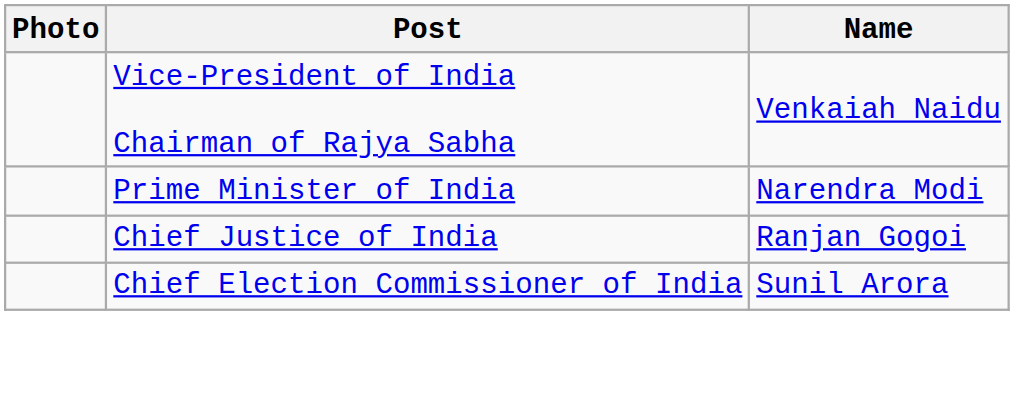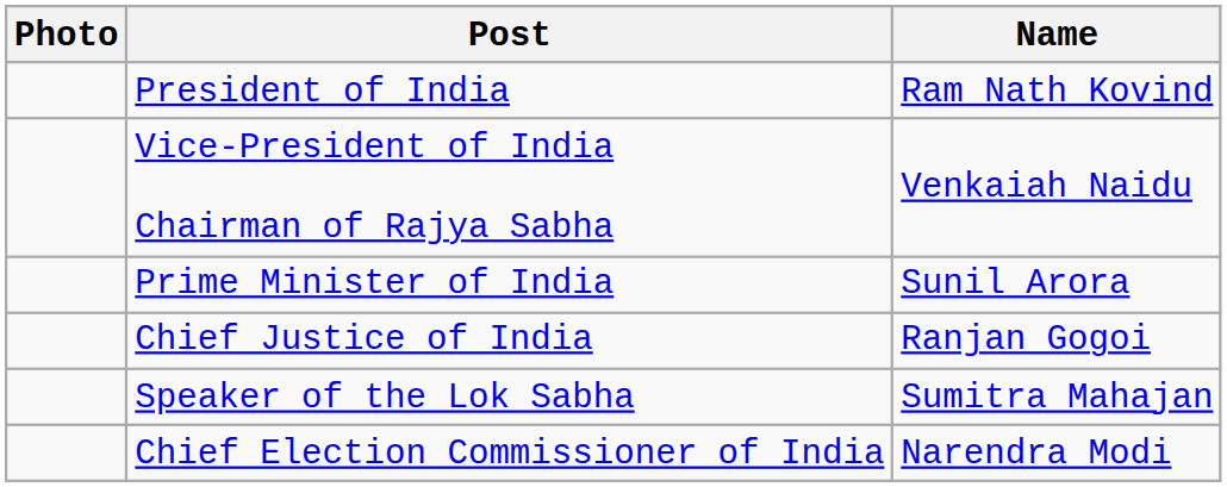+ row: President of India | Ram Nath Kovind
Prime Minister of India | Name: Narendra Modi -> Sunil Arora
+ row: Speaker of the Lok Sabha | Sumitra Mahajan
Chief Election Commissioner of India | Name: Sunil Arora -> Narendra Modi
